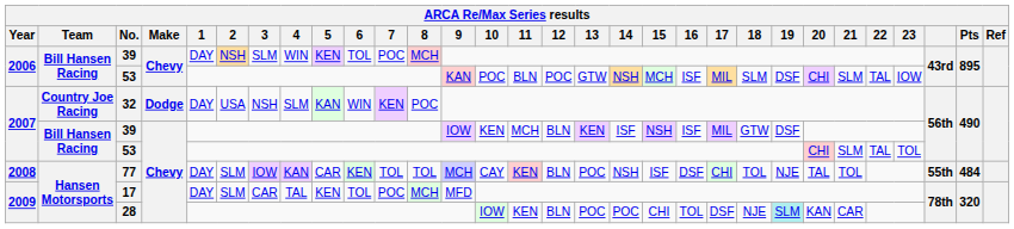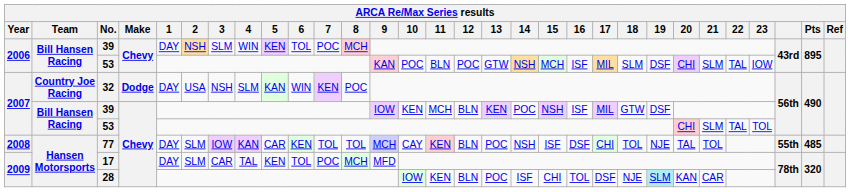2007 / 39 | 14: ISF -> POC
77 | Pts: 484 -> 485
28 | 14: POC -> ISF
